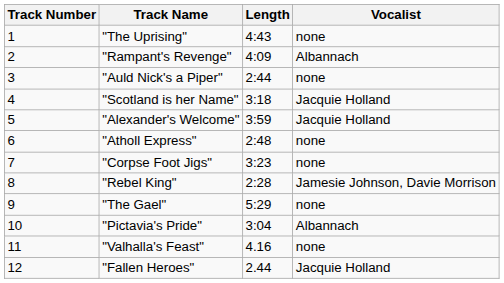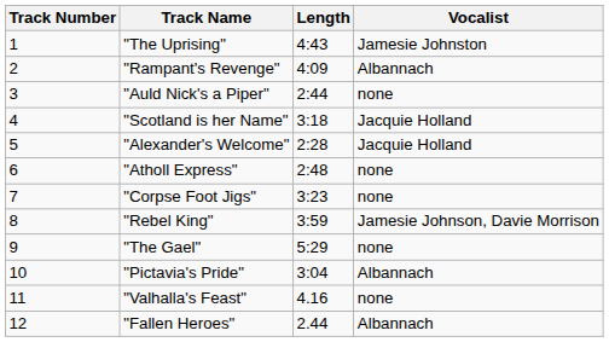"The Uprising" | Vocalist: none -> Jamesie Johnston
"Alexander's Welcome" | Length: 3:59 -> 2:28
"Rebel King" | Length: 2:28 -> 3:59
"Fallen Heroes" | Vocalist: Jacquie Holland -> Albannach
